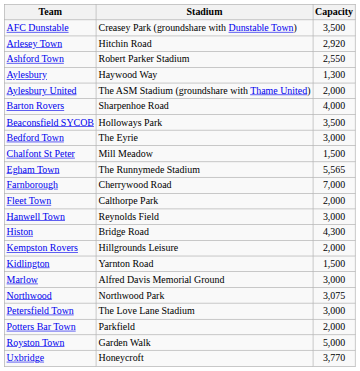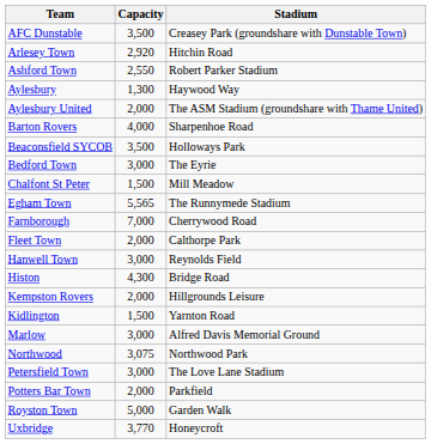columns swapped: Stadium <-> Capacity
